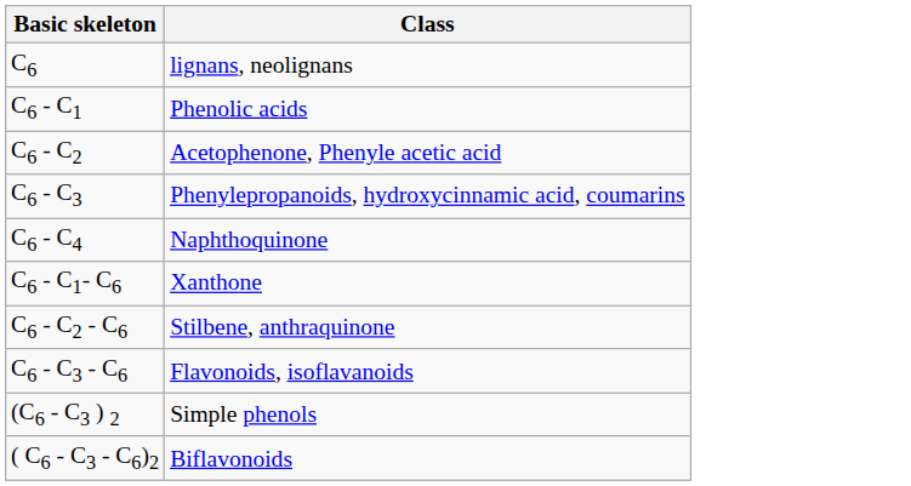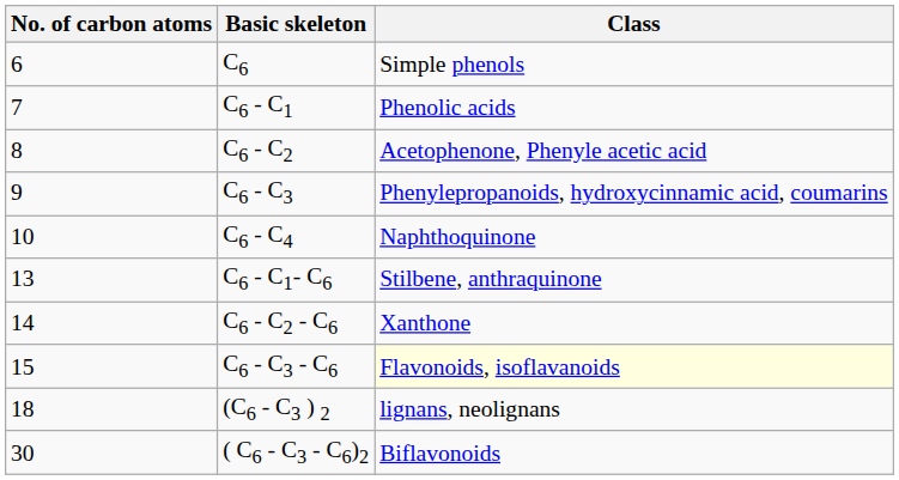+ column: No. of carbon atoms | 6 | 7 | 8 | 9 | 10 | 13 | 14 | 15 | 18 | 30
C6 | Class: lignans, neolignans -> Simple phenols
C6 - C1- C6 | Class: Xanthone -> Stilbene, anthraquinone
C6 - C2 - C6 | Class: Stilbene, anthraquinone -> Xanthone
C6 - C3 - C6 | Class: no background -> lightyellow background
(C6 - C3 ) 2 | Class: Simple phenols -> lignans, neolignans
